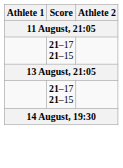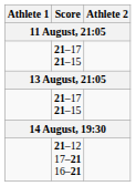+ row: 21–12 17–21 16–21
